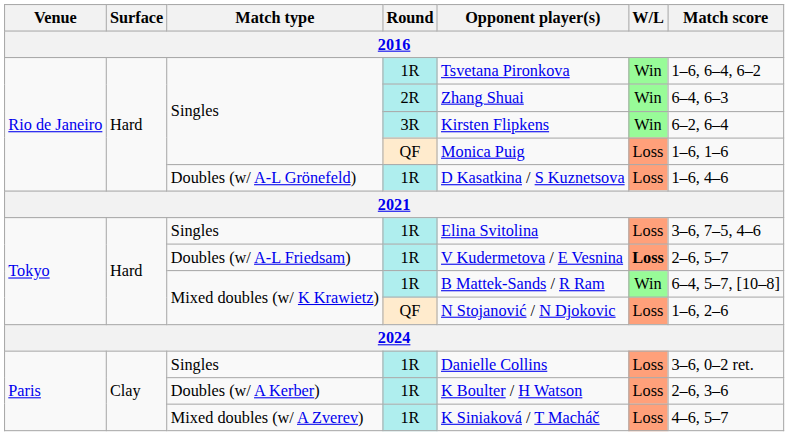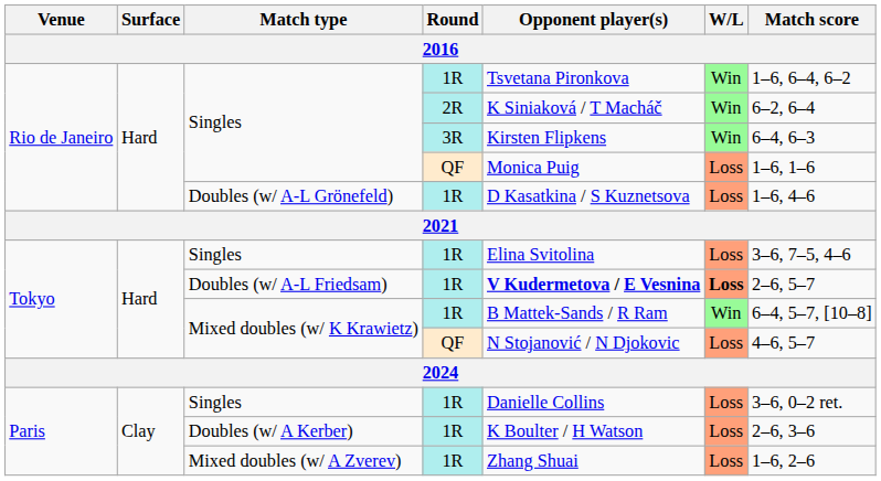Singles / 2R | Opponent player(s): Zhang Shuai -> K Siniaková / T Macháč
Singles / 2R | Match score: 6–4, 6–3 -> 6–2, 6–4
Singles / 3R | Match score: 6–2, 6–4 -> 6–4, 6–3
Doubles (w/ A-L Friedsam) | Opponent player(s): normal -> bold
Mixed doubles (w/ K Krawietz) / QF | Match score: 1–6, 2–6 -> 4–6, 5–7
Mixed doubles (w/ A Zverev) | Opponent player(s): K Siniaková / T Macháč -> Zhang Shuai
Mixed doubles (w/ A Zverev) | Match score: 4–6, 5–7 -> 1–6, 2–6
